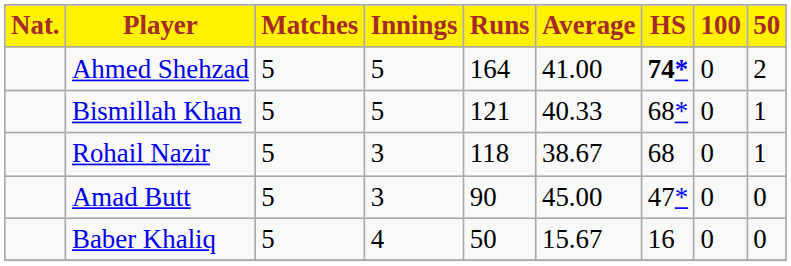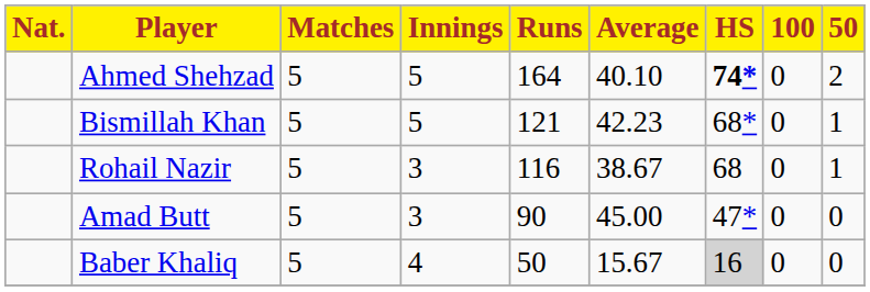Ahmed Shehzad | Average: 41.00 -> 40.10
Bismillah Khan | Average: 40.33 -> 42.23
Rohail Nazir | Runs: 118 -> 116
Baber Khaliq | HS: no background -> lightgrey background
